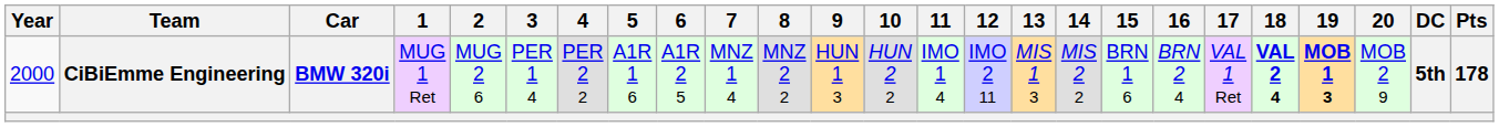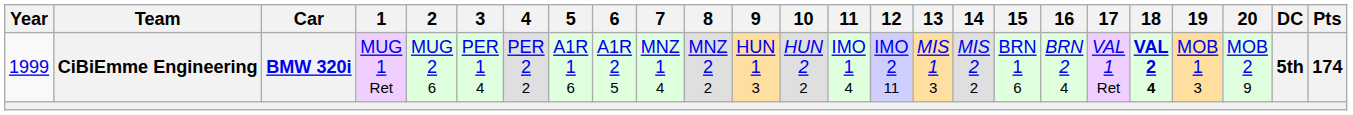CiBiEmme Engineering | Year: 2000 -> 1999
CiBiEmme Engineering | 19: bold -> normal
CiBiEmme Engineering | Pts: 178 -> 174
